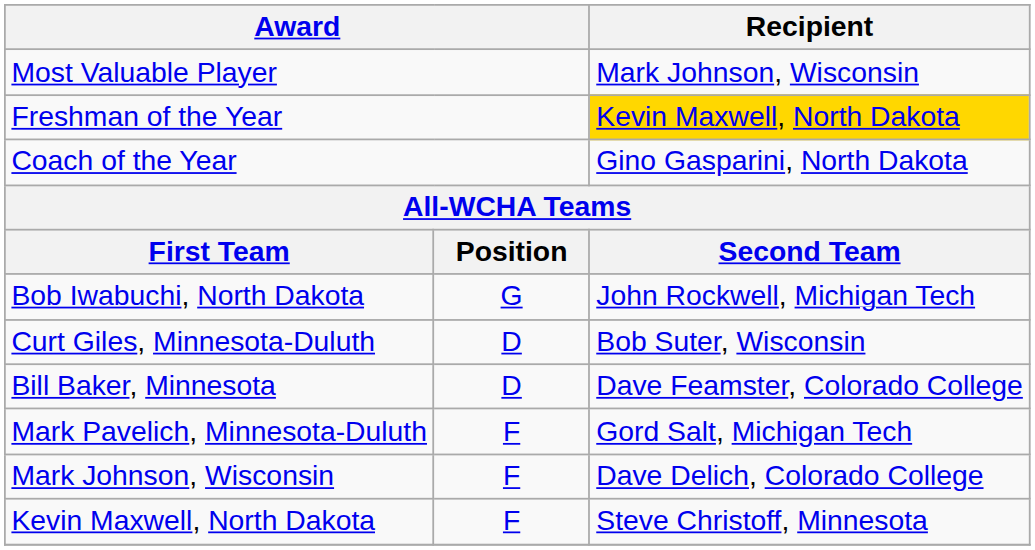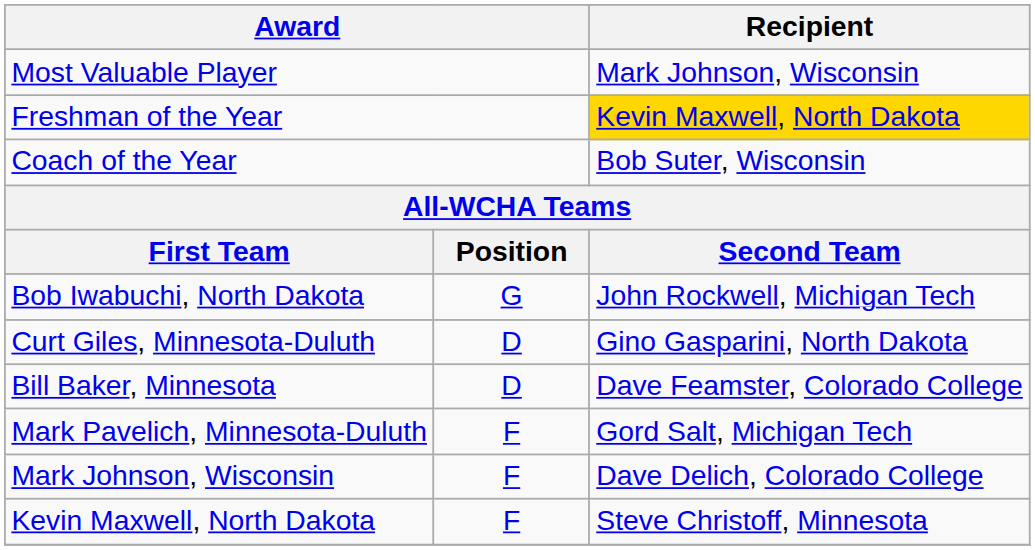Coach of the Year | Recipient: Gino Gasparini, North Dakota -> Bob Suter, Wisconsin
Curt Giles, Minnesota-Duluth | Recipient: Bob Suter, Wisconsin -> Gino Gasparini, North Dakota
